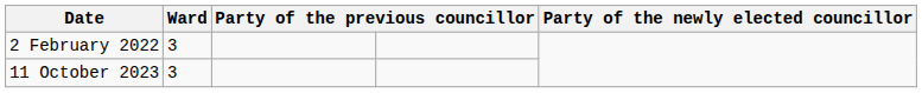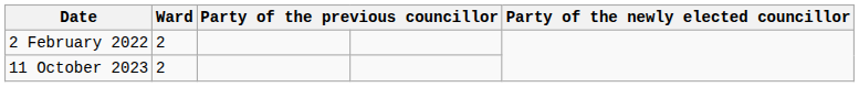2 February 2022 | Ward: 3 -> 2
11 October 2023 | Ward: 3 -> 2
